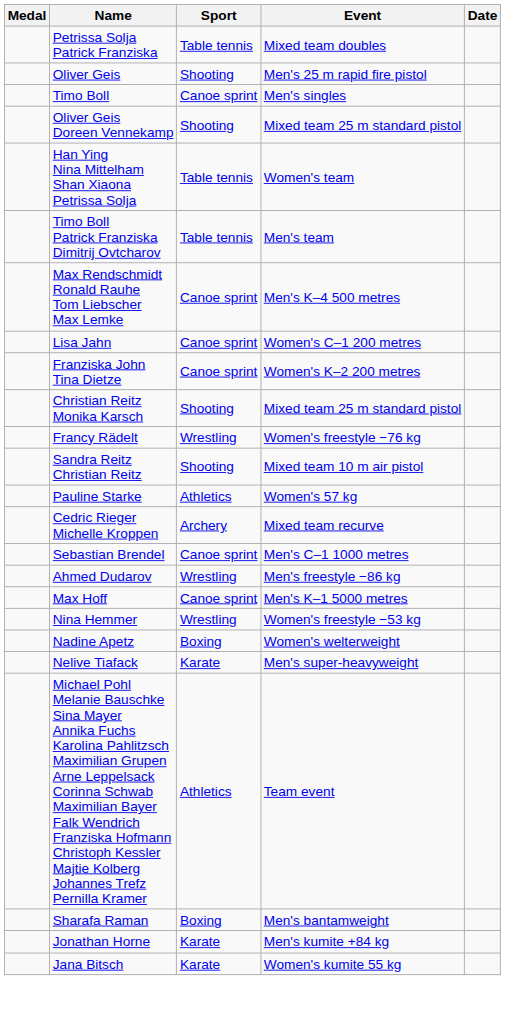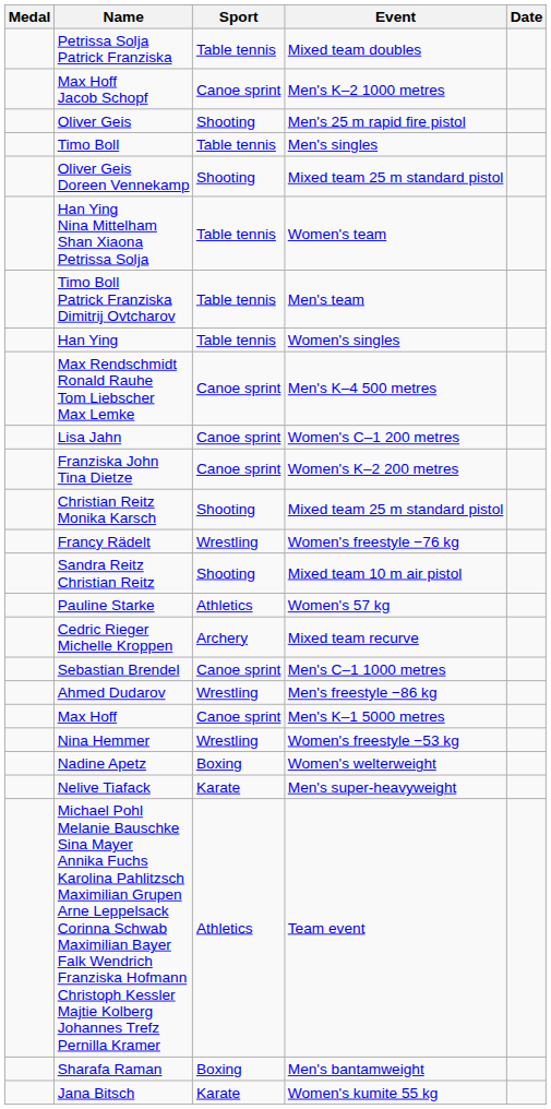+ row: Max Hoff Jacob Schopf | Canoe sprint | Men's K–2 1000 metres
Timo Boll | Sport: Canoe sprint -> Table tennis
+ row: Han Ying | Table tennis | Women's singles
- row: Jonathan Horne | Karate | Men's kumite +84 kg
